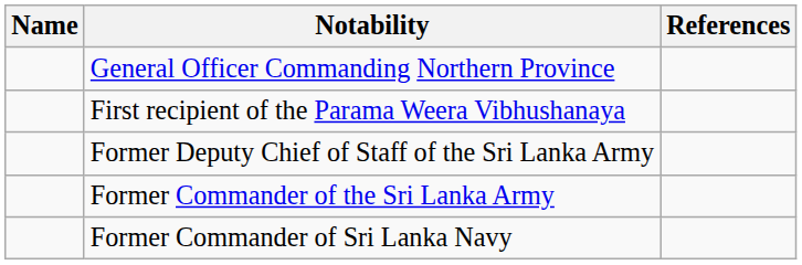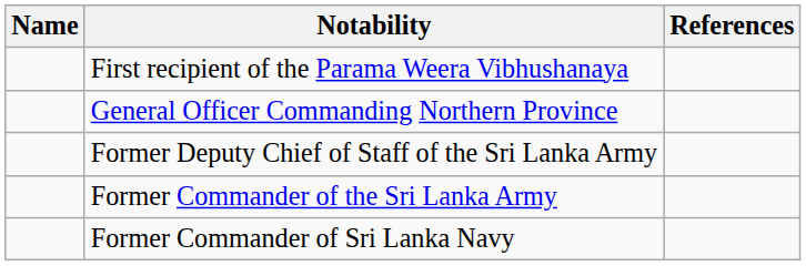rows swapped: First recipient of the Parama Weera Vibhushanaya <-> General Officer Commanding Northern Province
